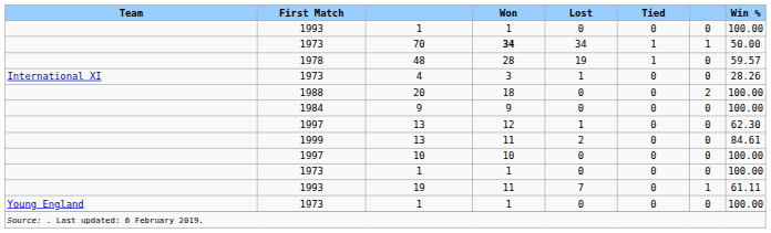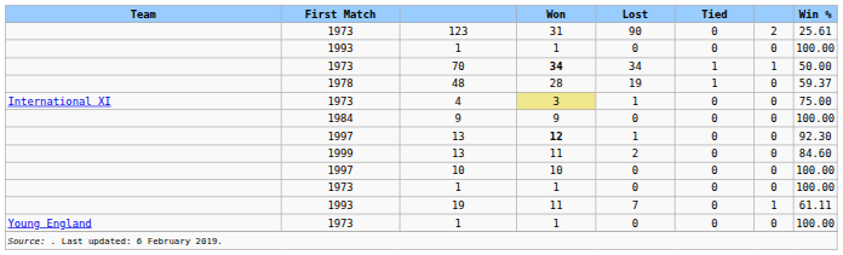+ row: 1973 | 123 | 31 | 90 | 0 | 2 | 25.61
48 | Win %: 59.57 -> 59.37
4 | Won: no background -> khaki background
4 | Win %: 28.26 -> 75.00
- row: 1988 | 20 | 18 | 0 | 0 | 2 | 100.00
1997 / 13 | Won: normal -> bold
1997 / 13 | Win %: 62.30 -> 92.30
1999 / 13 | Win %: 84.61 -> 84.60
